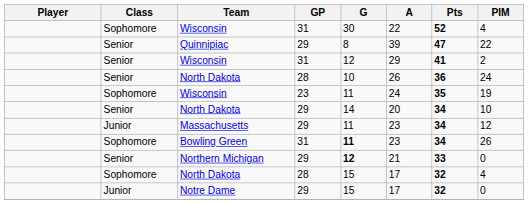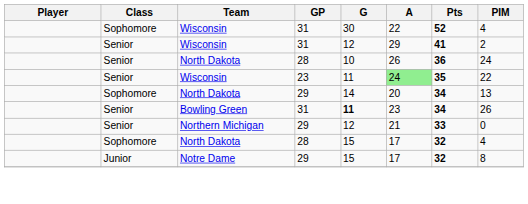- row: Senior | Quinnipiac | 29 | 8 | 39 | 47 | 22
Wisconsin / 23 | Class: Sophomore -> Senior
Wisconsin / 23 | A: no background -> lightgreen background
Wisconsin / 23 | PIM: 19 -> 22
North Dakota / 29 | Class: Senior -> Sophomore
North Dakota / 29 | PIM: 10 -> 13
- row: Junior | Massachusetts | 29 | 11 | 23 | 34 | 12
Bowling Green | Class: Sophomore -> Senior
Northern Michigan | G: bold -> normal
Notre Dame | PIM: 0 -> 8
